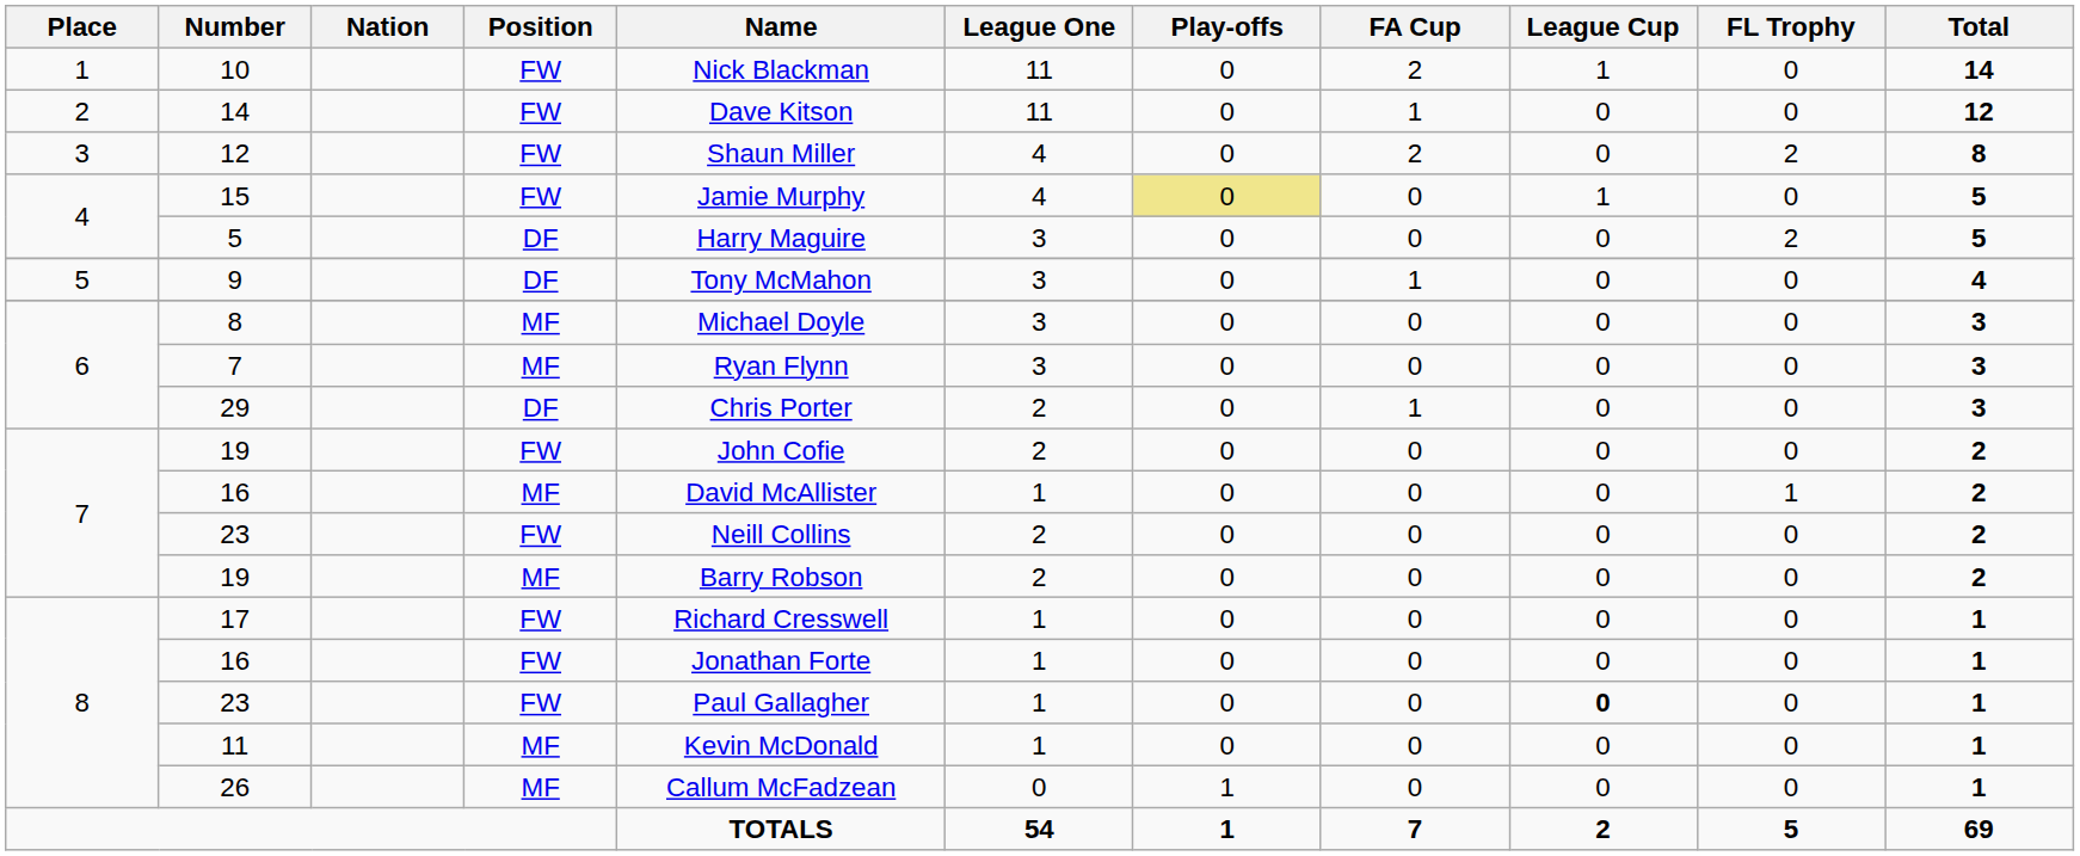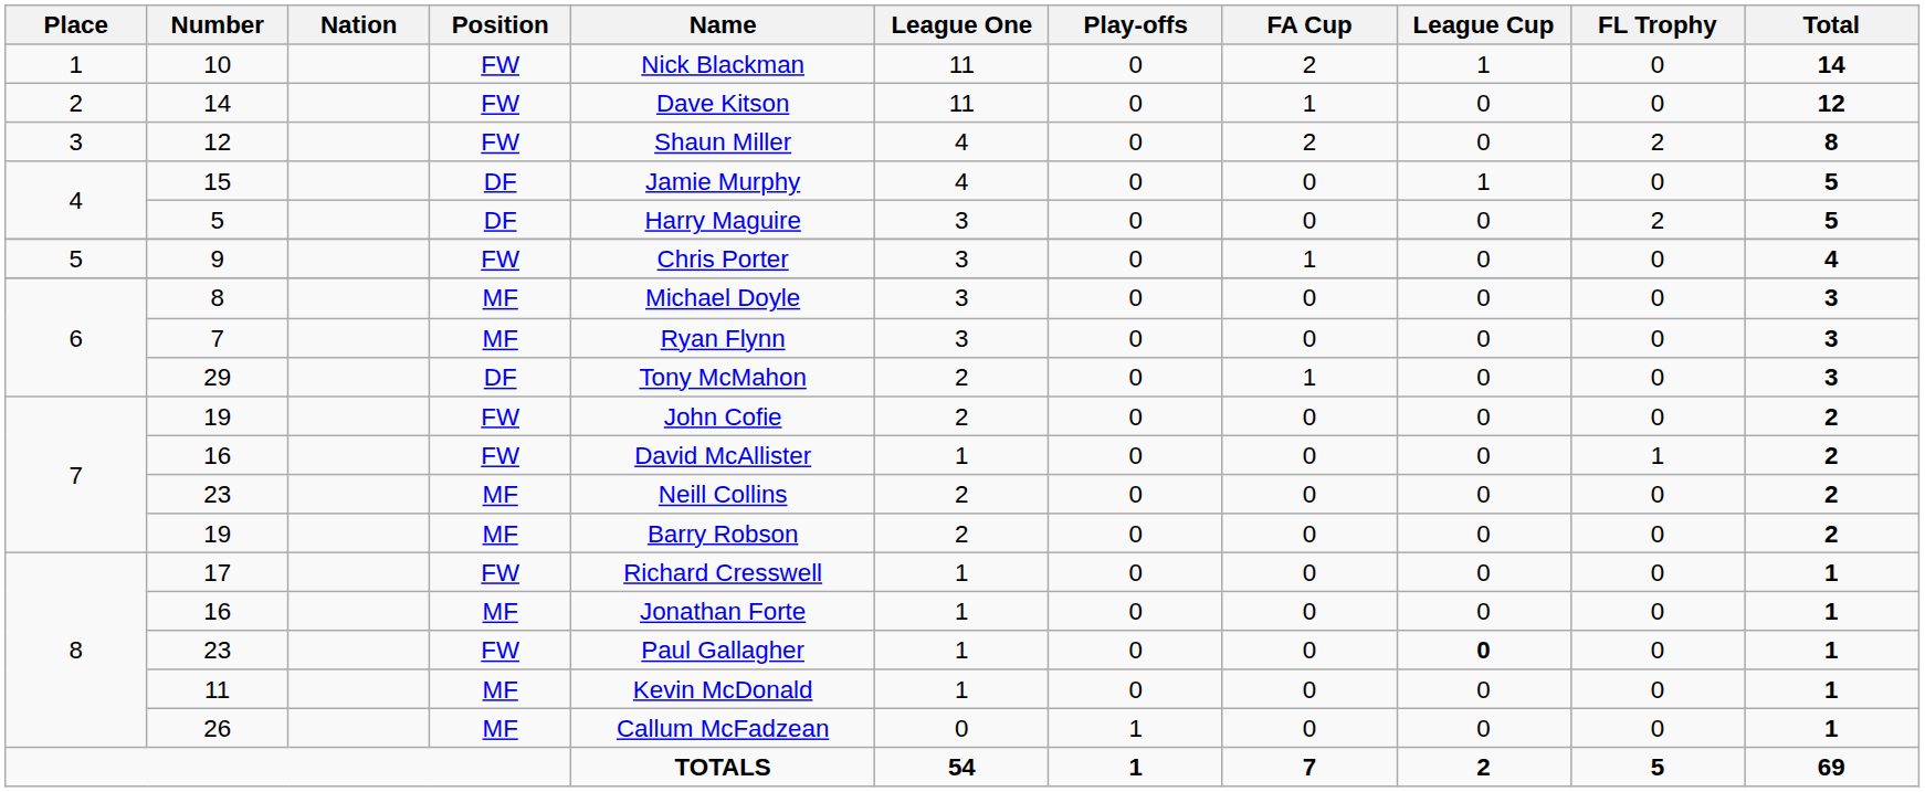15 | Position: FW -> DF
15 | Play-offs: khaki background -> no background
9 | Position: DF -> FW
9 | Name: Tony McMahon -> Chris Porter
29 | Name: Chris Porter -> Tony McMahon
7 / 16 | Position: MF -> FW
7 / 23 | Position: FW -> MF
8 / 16 | Position: FW -> MF
